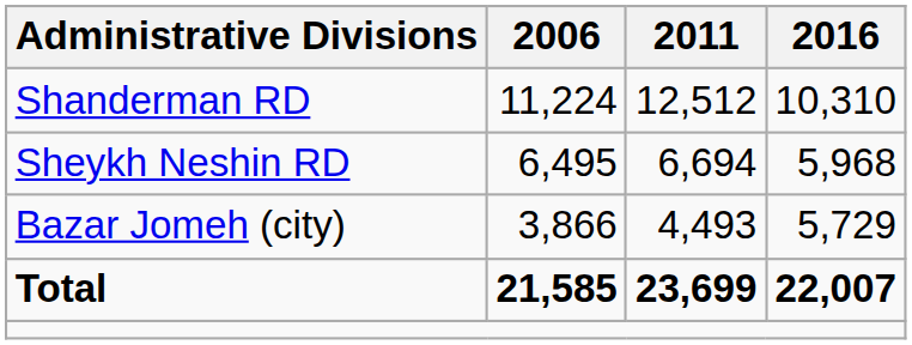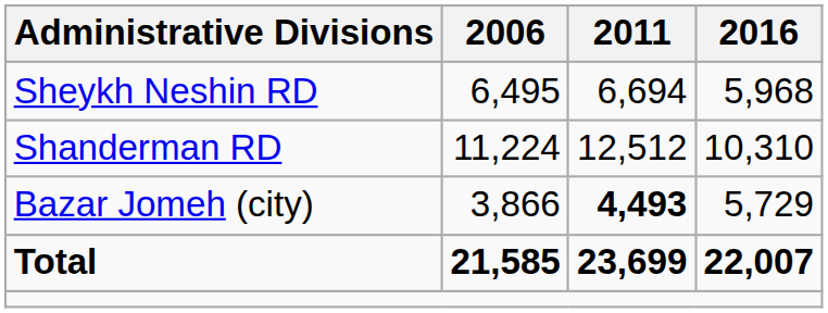rows swapped: Shanderman RD <-> Sheykh Neshin RD
Bazar Jomeh (city) | 2011: normal -> bold
